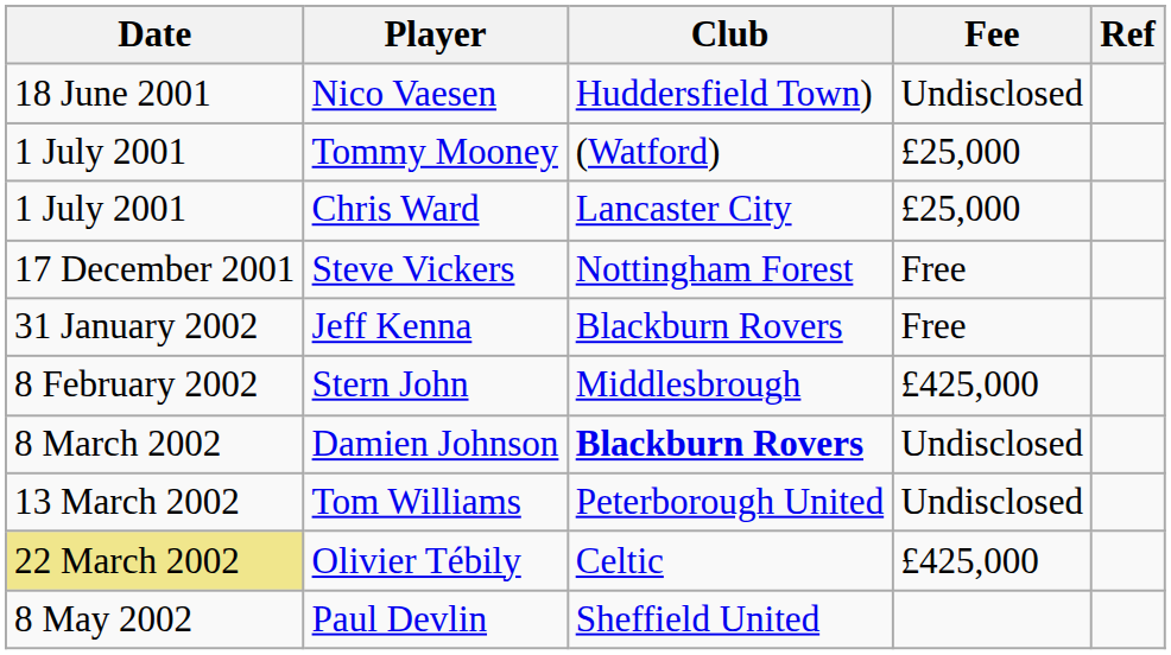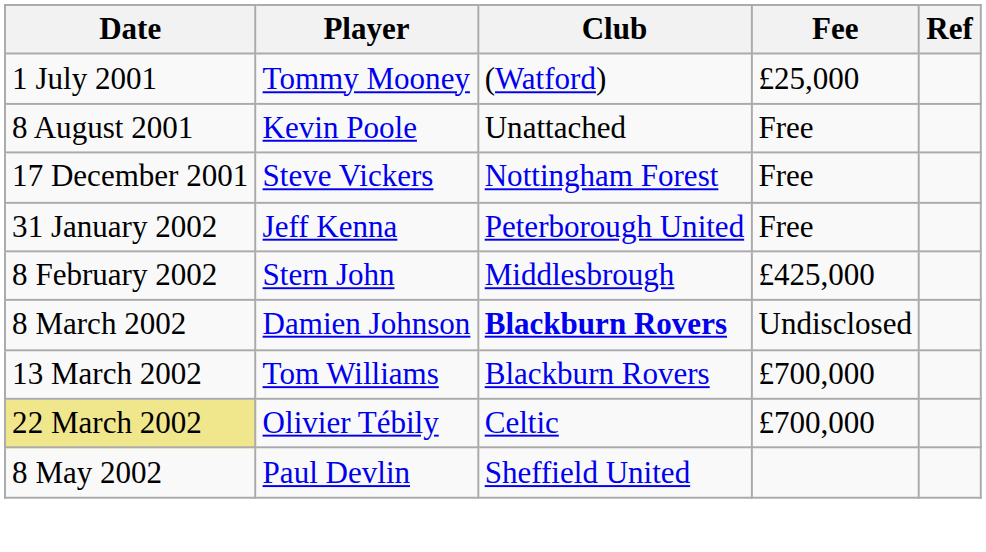- row: 18 June 2001 | Nico Vaesen | Huddersfield Town) | Undisclosed
- row: 1 July 2001 | Chris Ward | Lancaster City | £25,000
+ row: 8 August 2001 | Kevin Poole | Unattached | Free
Jeff Kenna | Club: Blackburn Rovers -> Peterborough United
Tom Williams | Club: Peterborough United -> Blackburn Rovers
Tom Williams | Fee: Undisclosed -> £700,000
Olivier Tébily | Fee: £425,000 -> £700,000
